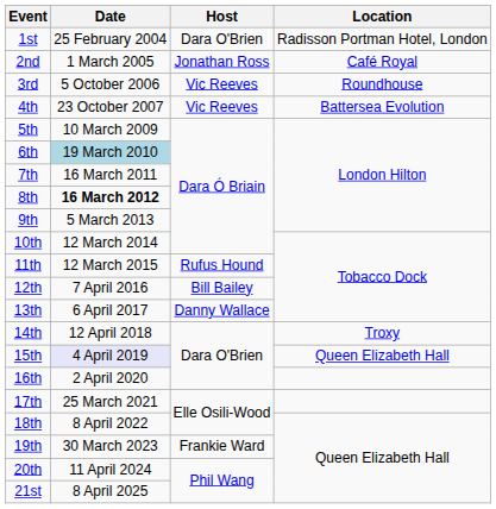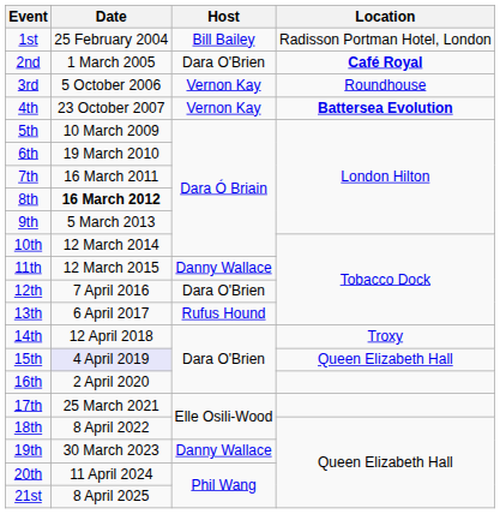1st | Host: Dara O'Brien -> Bill Bailey
2nd | Host: Jonathan Ross -> Dara O'Brien
2nd | Location: normal -> bold
3rd | Host: Vic Reeves -> Vernon Kay
4th | Host: Vic Reeves -> Vernon Kay
4th | Location: normal -> bold
6th | Date: lightblue background -> no background
11th | Host: Rufus Hound -> Danny Wallace
12th | Host: Bill Bailey -> Dara O'Brien
13th | Host: Danny Wallace -> Rufus Hound
19th | Host: Frankie Ward -> Danny Wallace
